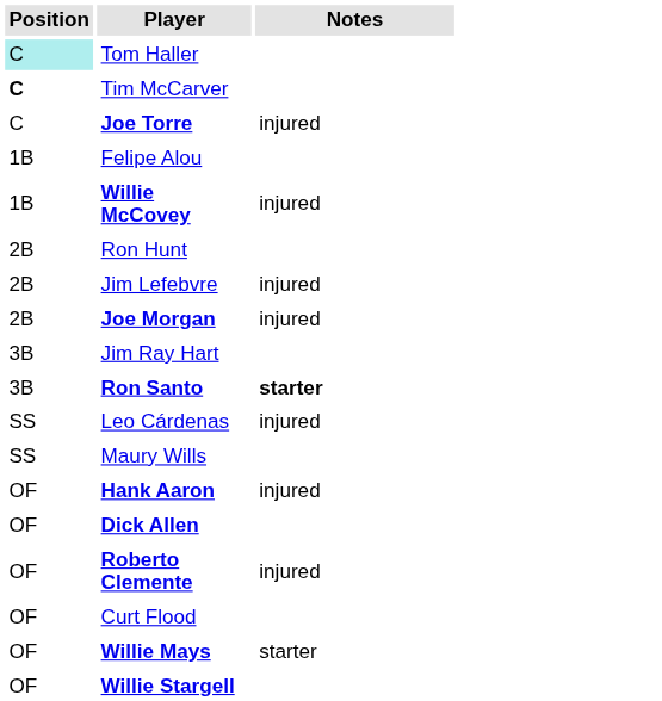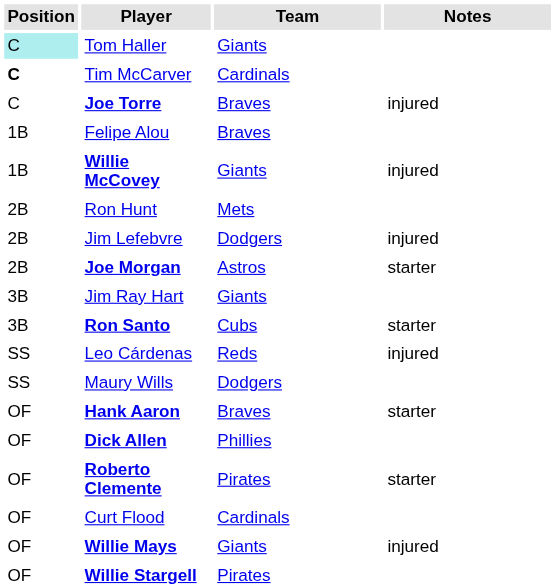+ column: Team | Giants | Cardinals | Braves | Braves | Giants | Mets | Dodgers | Astros | Giants | Cubs | Reds | Dodgers | Braves | Phillies | Pirates | Cardinals | Giants | Pirates
Joe Morgan | Notes: injured -> starter
Ron Santo | Notes: bold -> normal
Hank Aaron | Notes: injured -> starter
Roberto Clemente | Notes: injured -> starter
Willie Mays | Notes: starter -> injured
